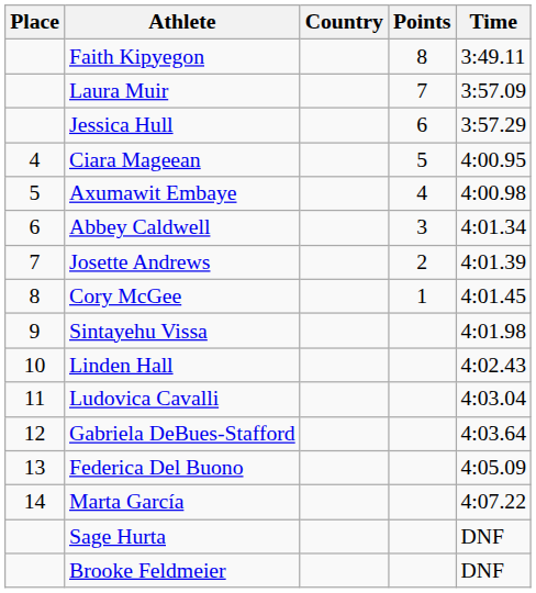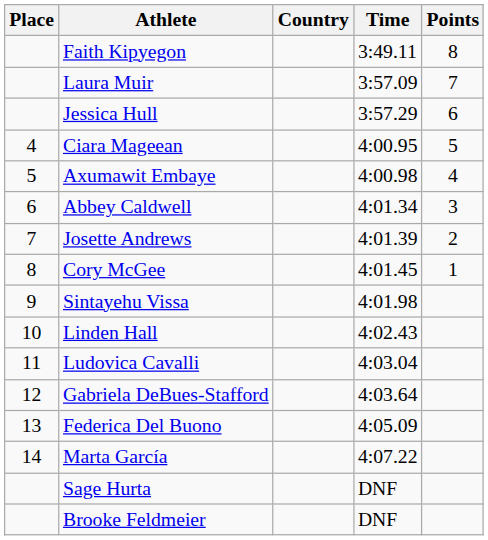columns swapped: Time <-> Points
